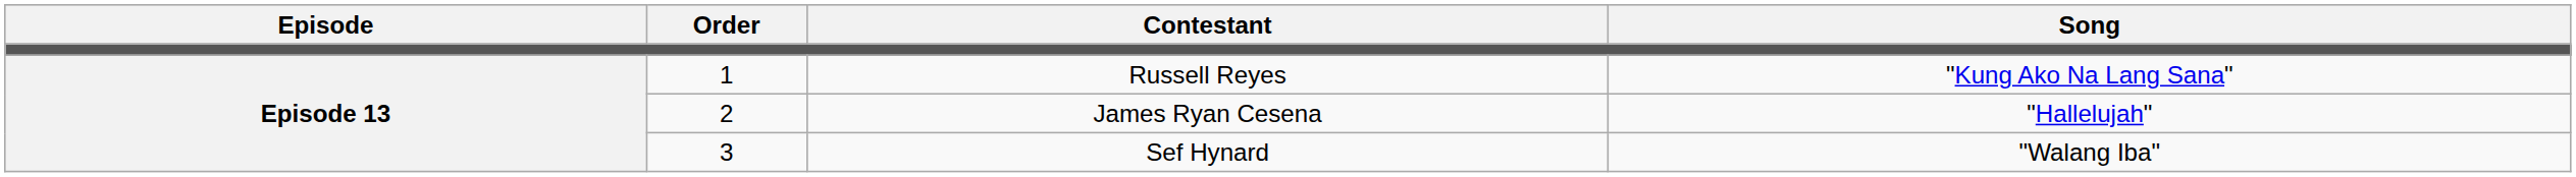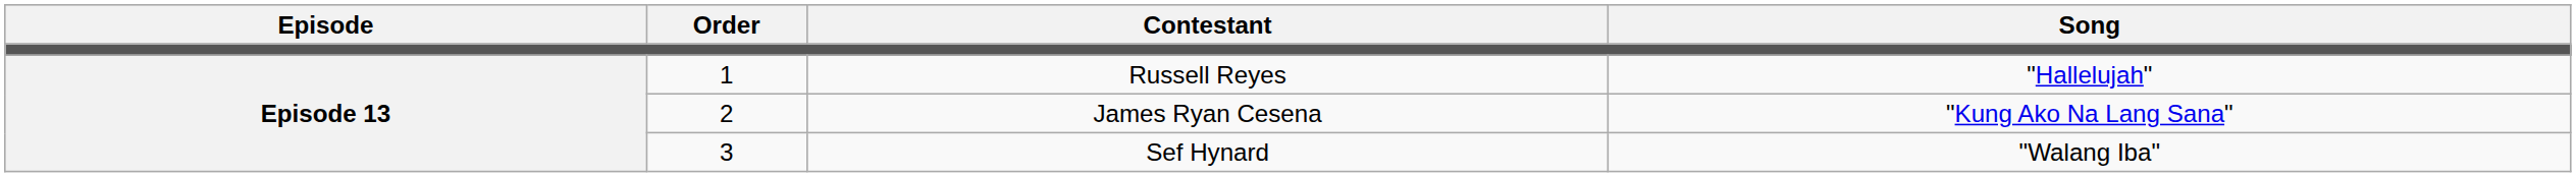Russell Reyes | Song: "Kung Ako Na Lang Sana" -> "Hallelujah"
James Ryan Cesena | Song: "Hallelujah" -> "Kung Ako Na Lang Sana"
